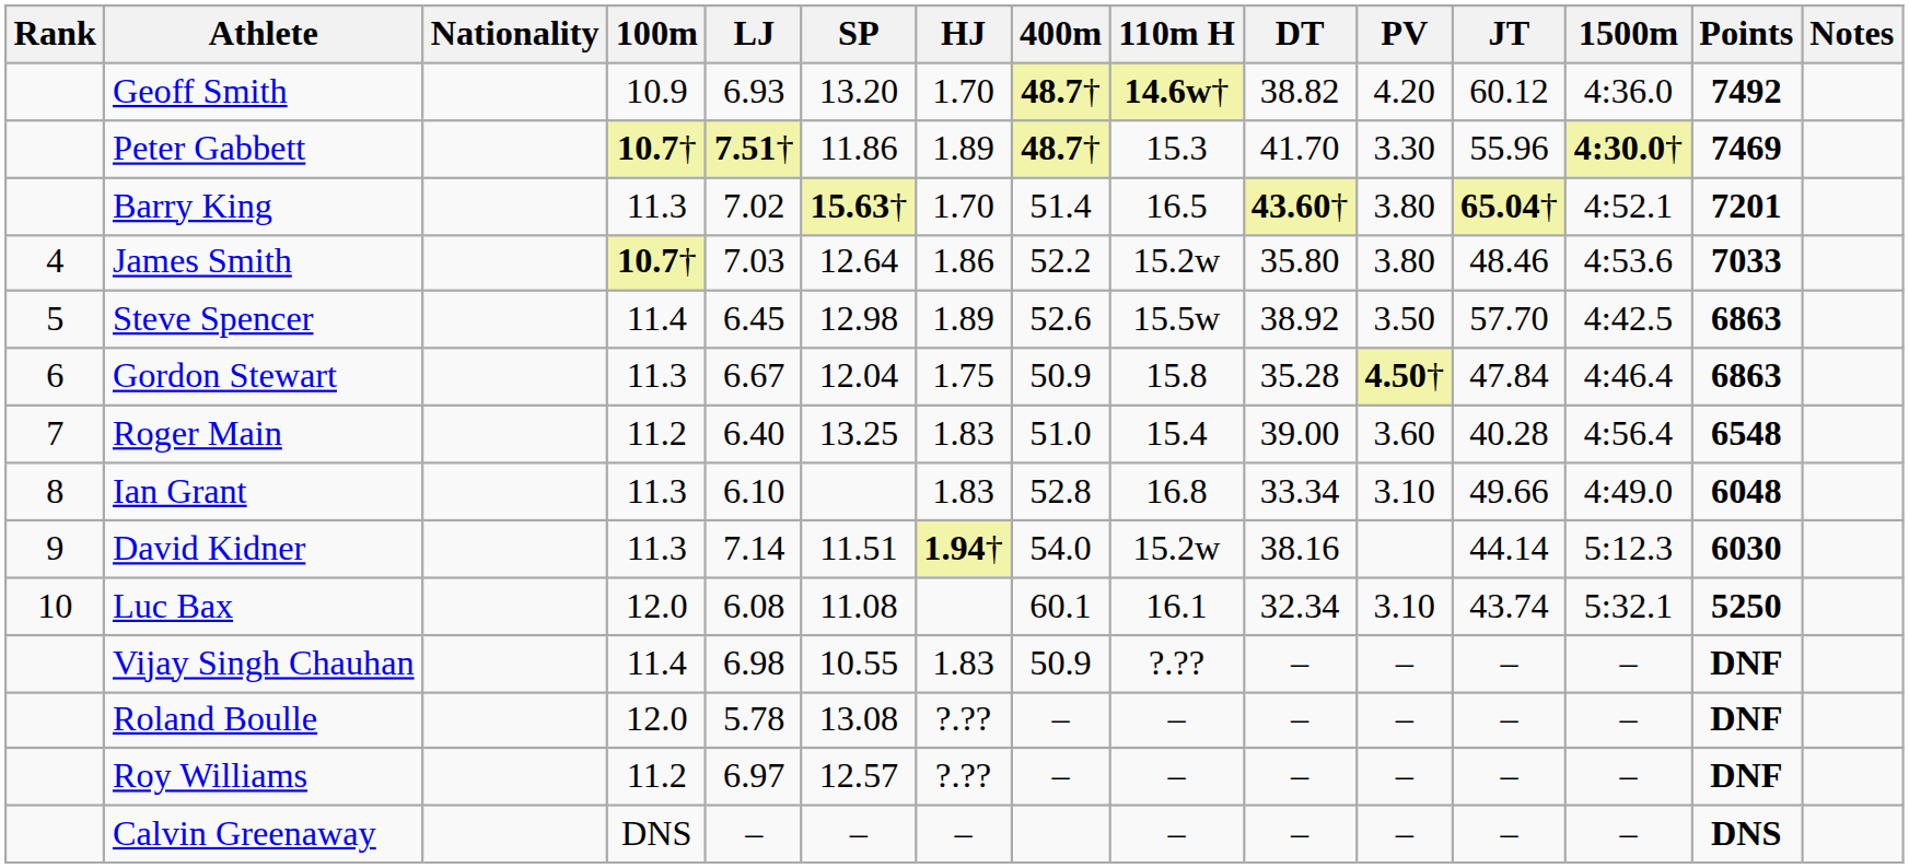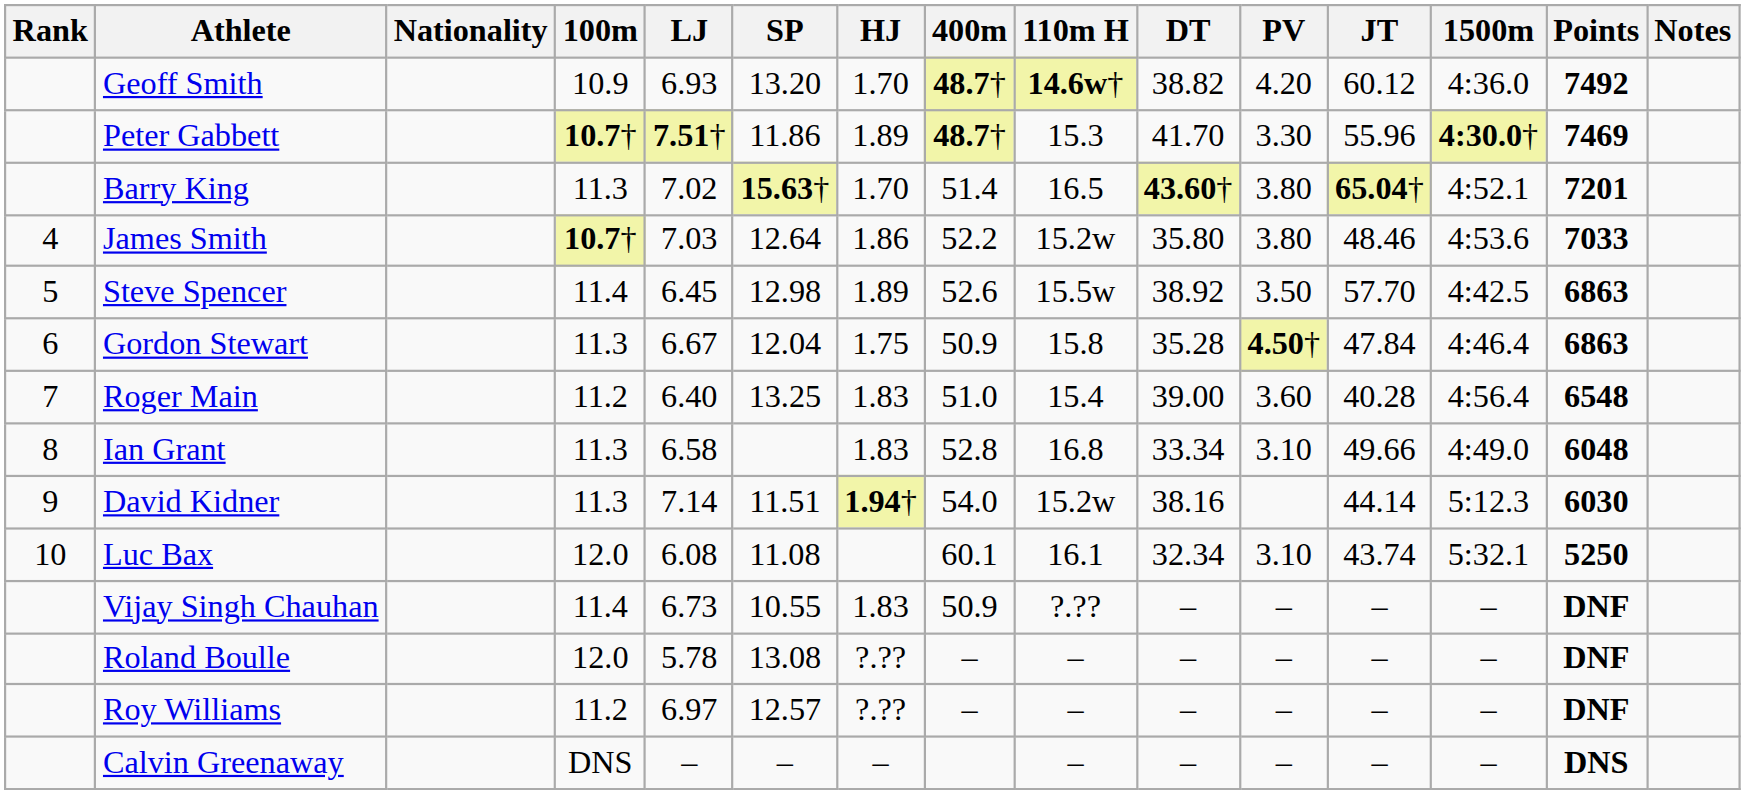Ian Grant | LJ: 6.10 -> 6.58
Vijay Singh Chauhan | LJ: 6.98 -> 6.73
